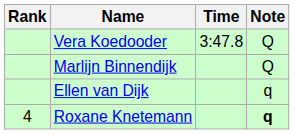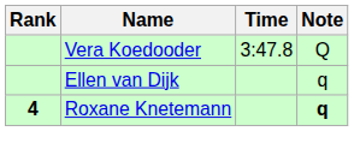- row: Marlijn Binnendijk | Q
Roxane Knetemann | Rank: normal -> bold
